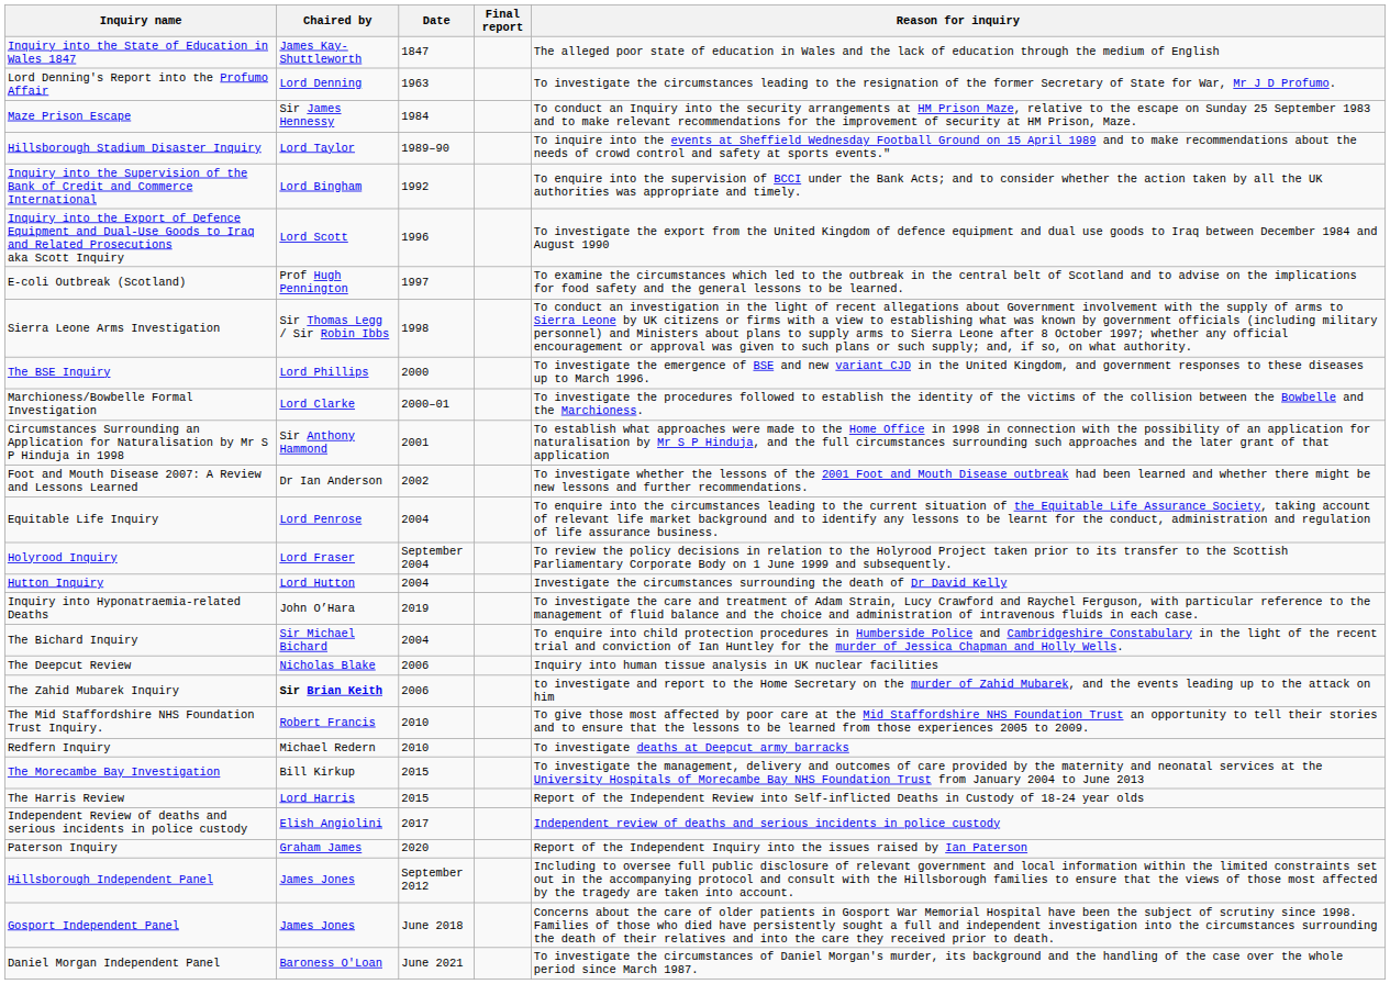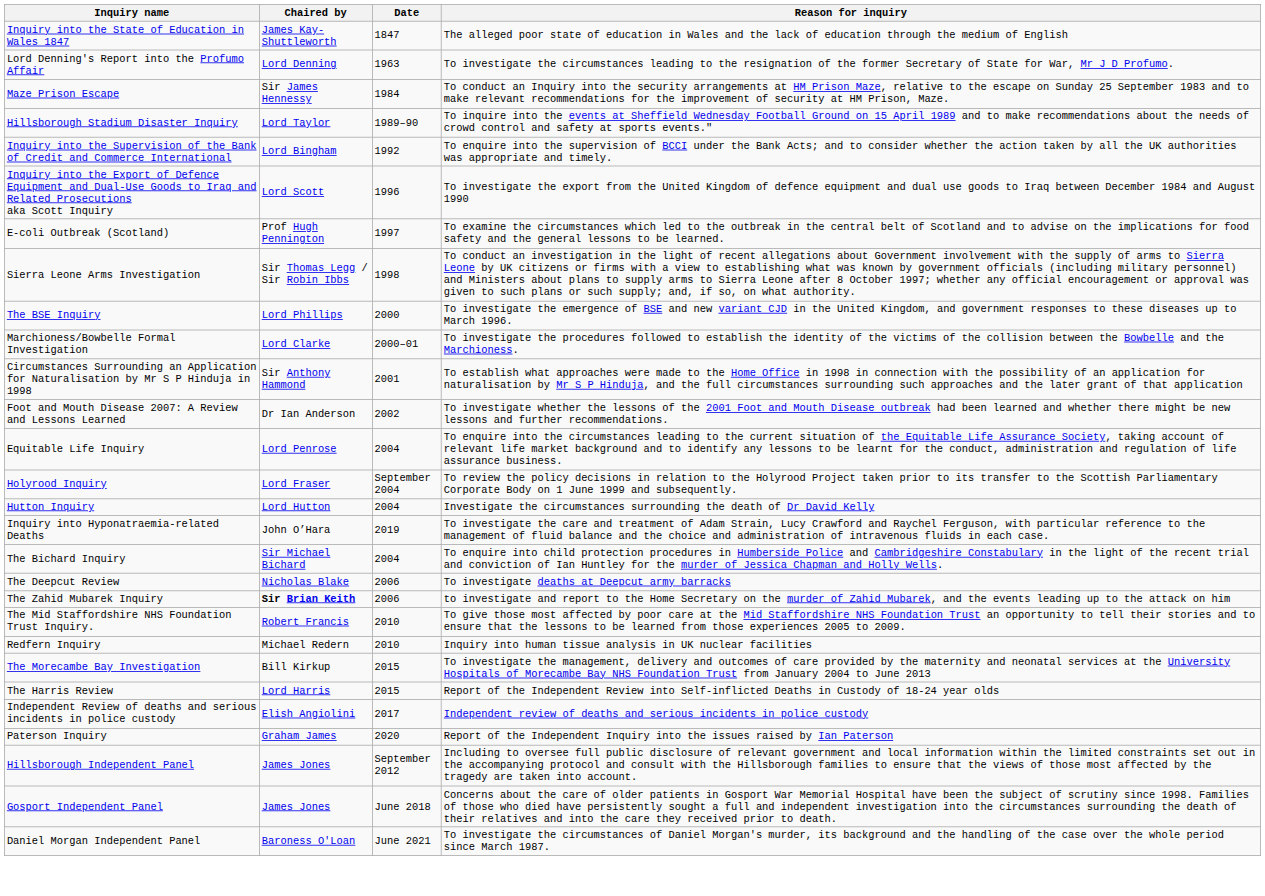- column: Final report
The Deepcut Review | Reason for inquiry: Inquiry into human tissue analysis in UK nuclear facilities -> To investigate deaths at Deepcut army barracks
Redfern Inquiry | Reason for inquiry: To investigate deaths at Deepcut army barracks -> Inquiry into human tissue analysis in UK nuclear facilities
